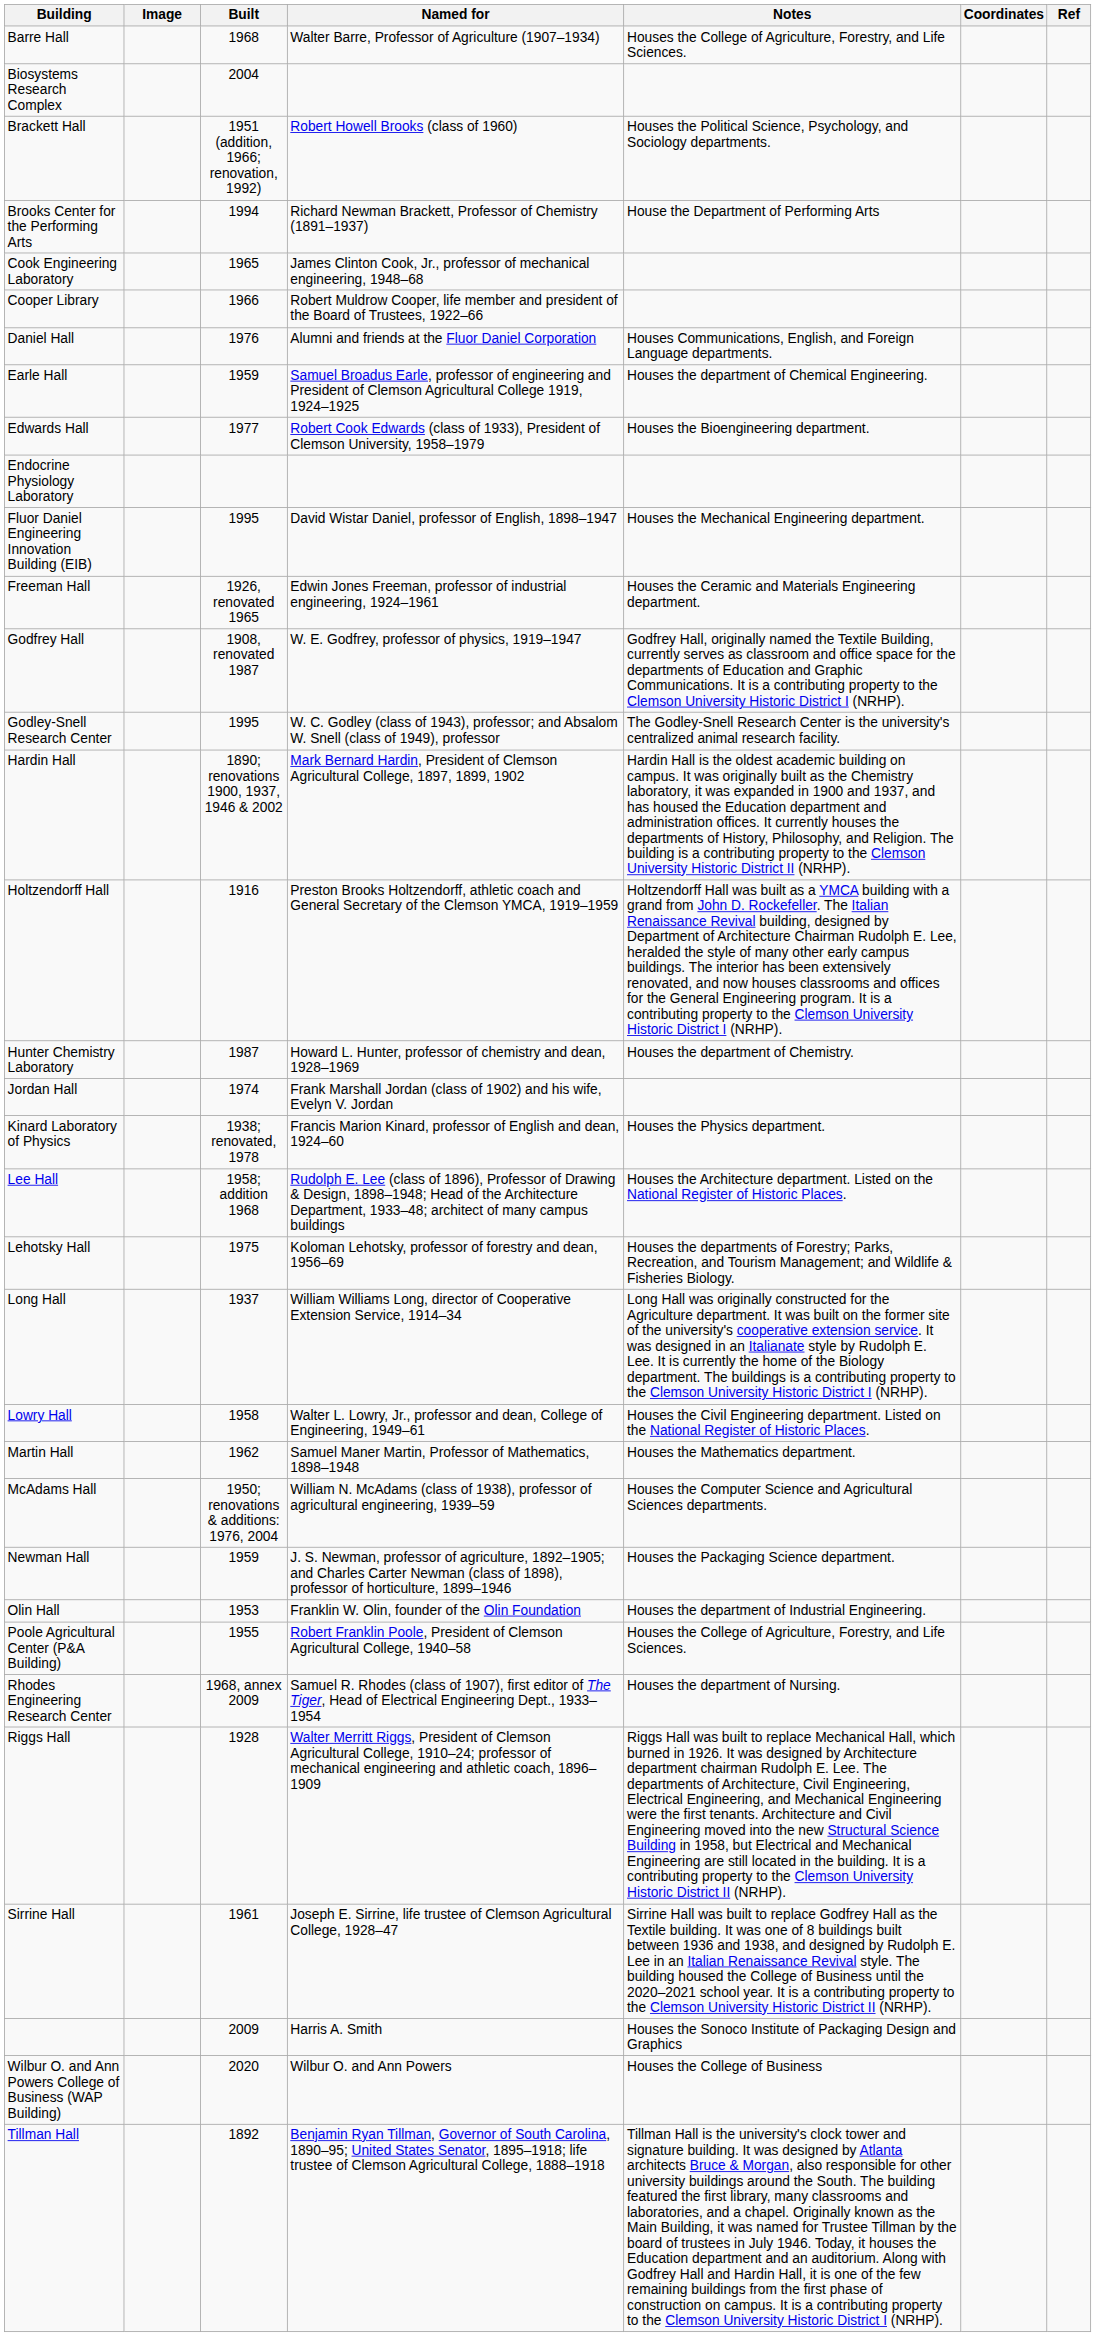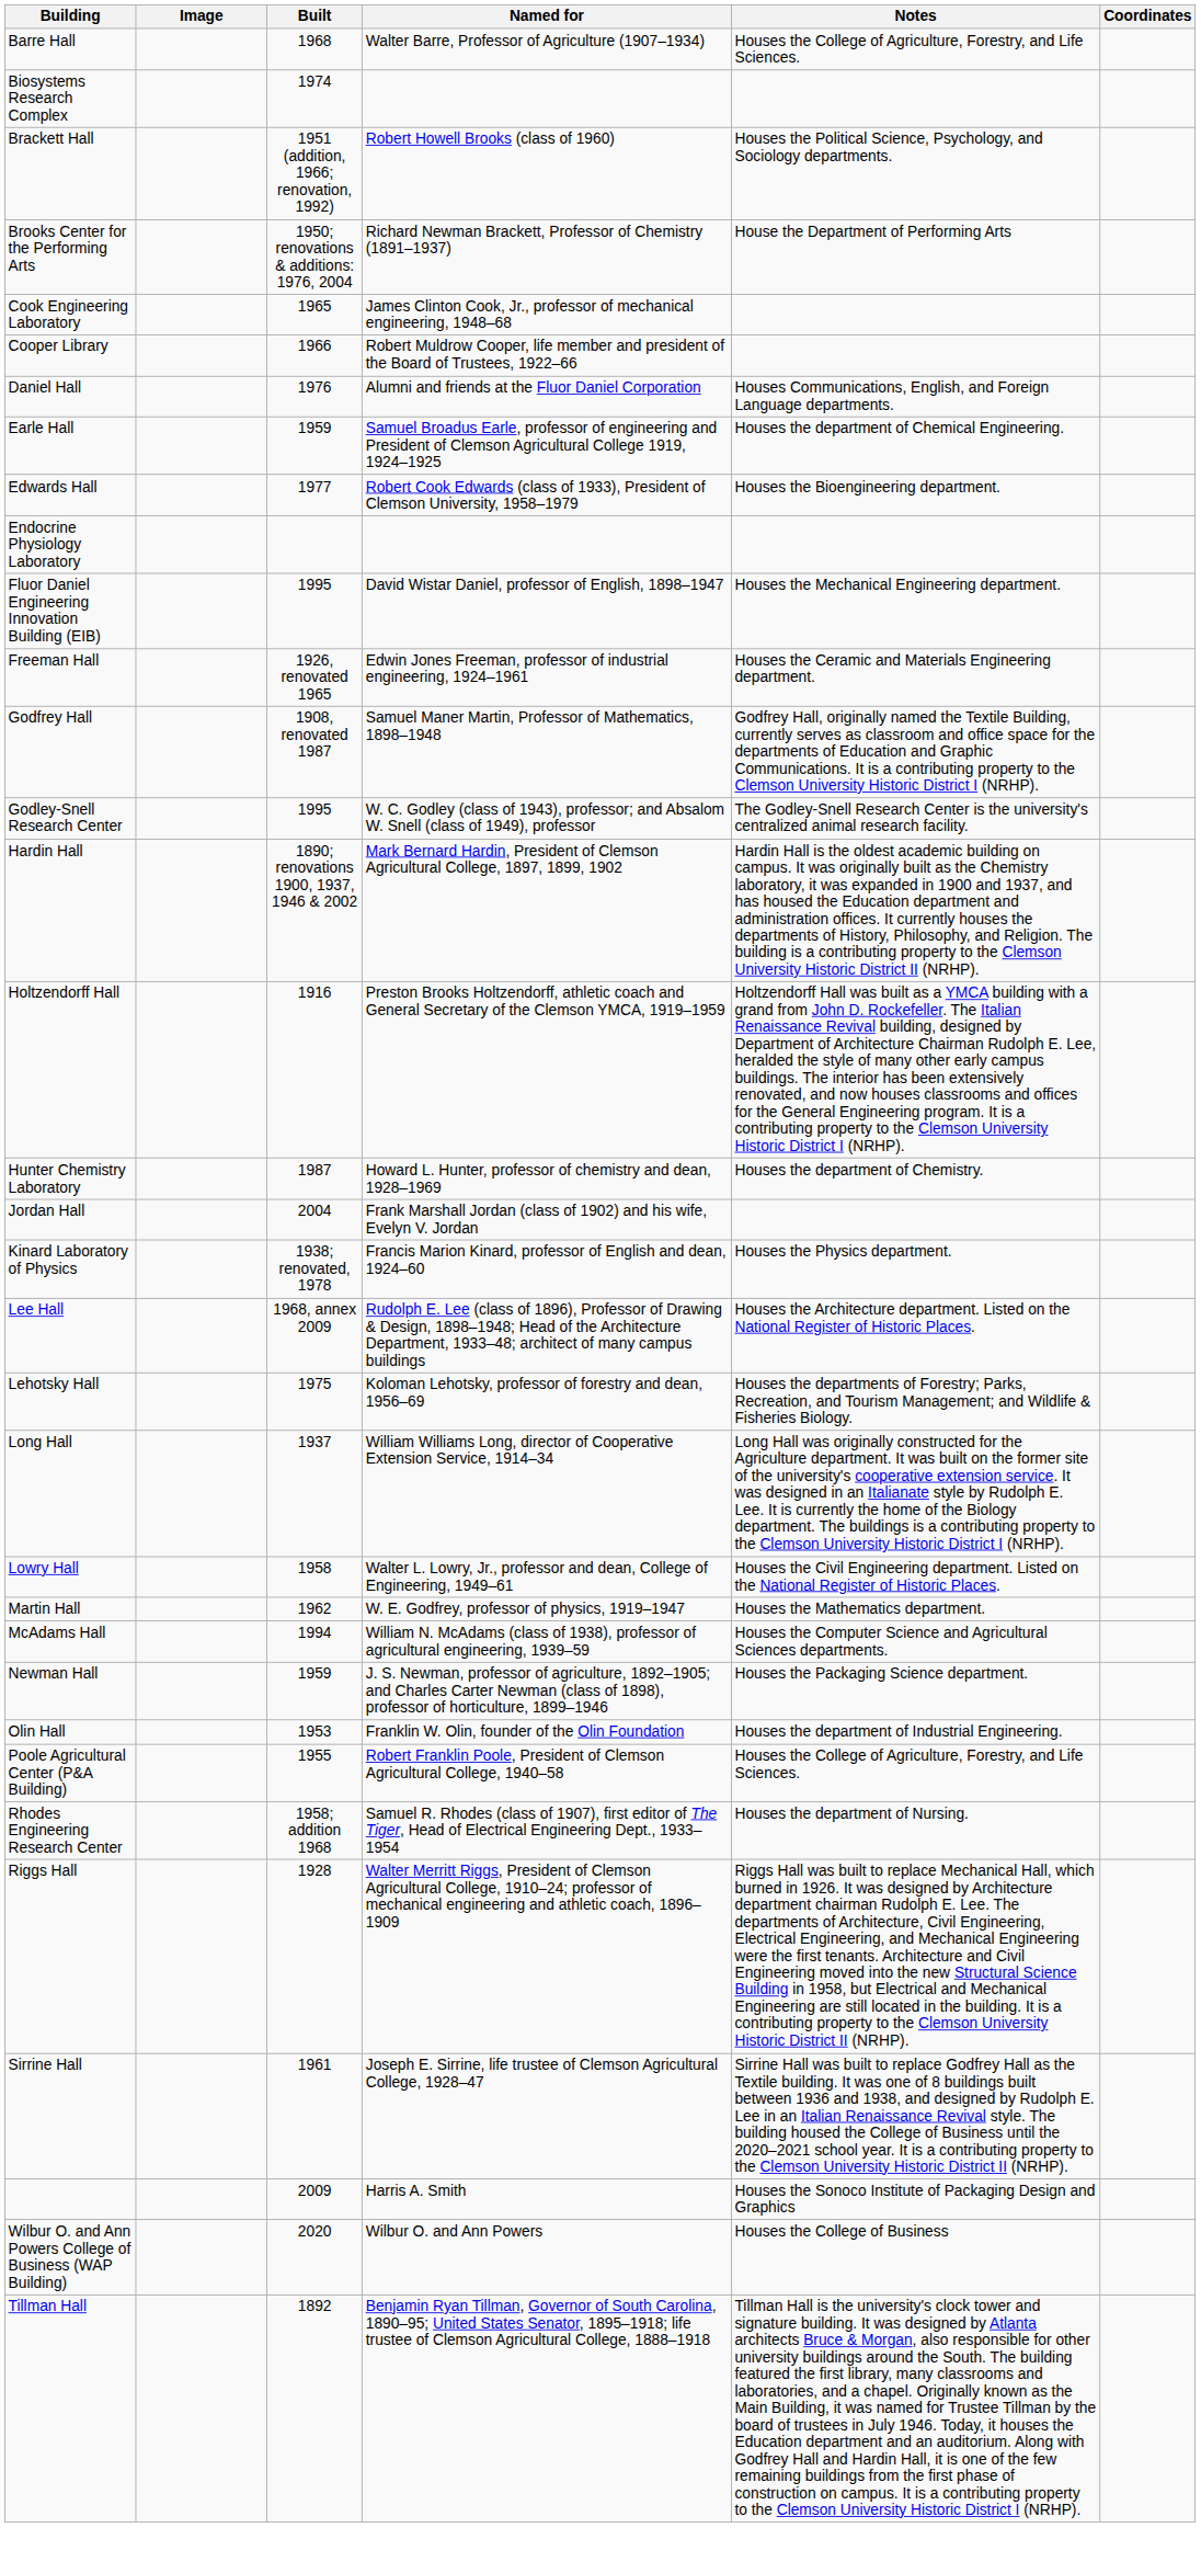- column: Ref
Biosystems Research Complex | Built: 2004 -> 1974
Brooks Center for the Performing Arts | Built: 1994 -> 1950; renovations & additions: 1976, 2004
Godfrey Hall | Named for: W. E. Godfrey, professor of physics, 1919–1947 -> Samuel Maner Martin, Professor of Mathematics, 1898–1948
Jordan Hall | Built: 1974 -> 2004
Lee Hall | Built: 1958; addition 1968 -> 1968, annex 2009
Martin Hall | Named for: Samuel Maner Martin, Professor of Mathematics, 1898–1948 -> W. E. Godfrey, professor of physics, 1919–1947
McAdams Hall | Built: 1950; renovations & additions: 1976, 2004 -> 1994
Rhodes Engineering Research Center | Built: 1968, annex 2009 -> 1958; addition 1968
